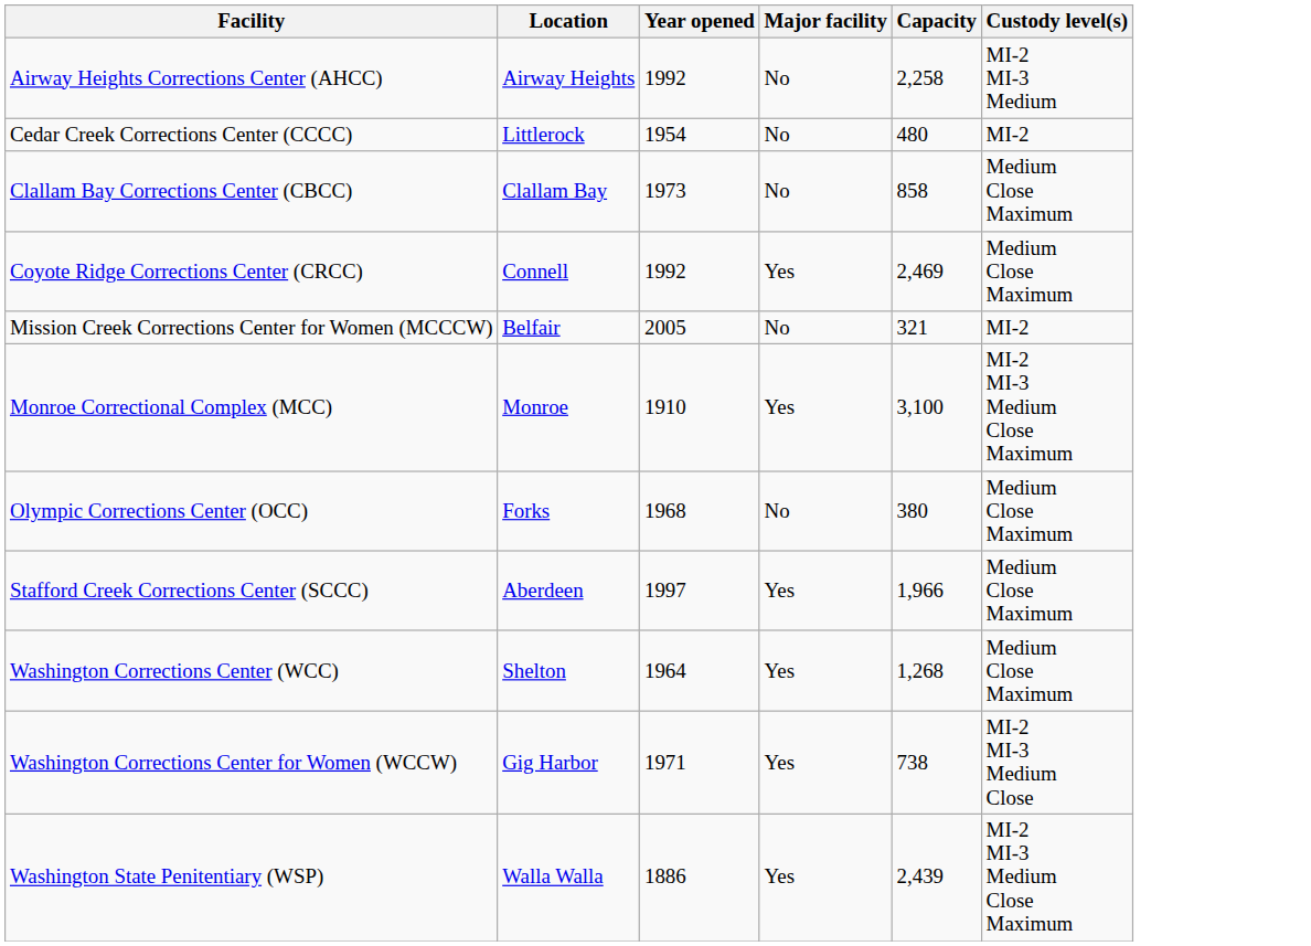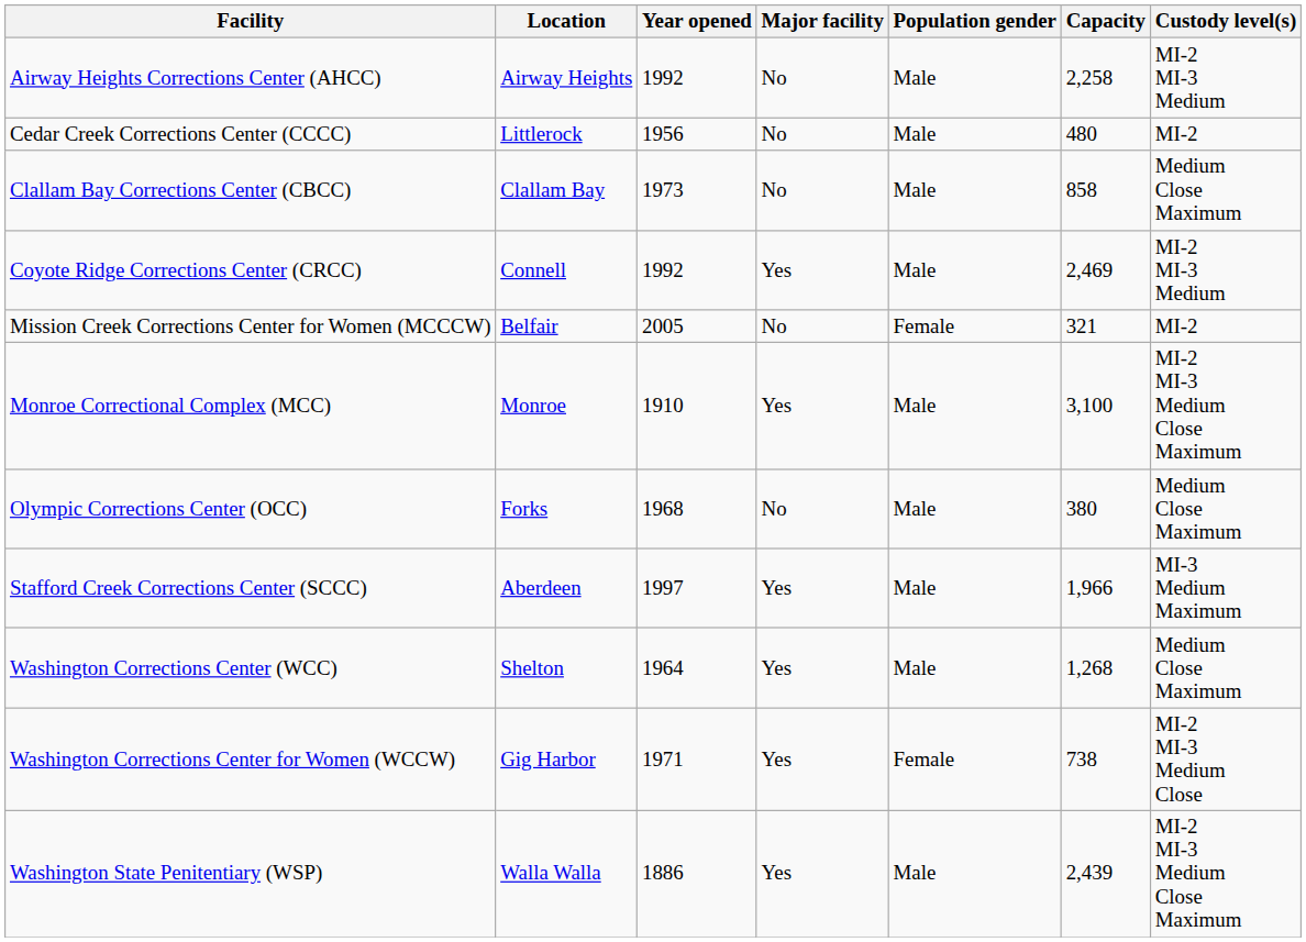+ column: Population gender | Male | Male | Male | Male | Female | Male | Male | Male | Male | Female | Male
Cedar Creek Corrections Center (CCCC) | Year opened: 1954 -> 1956
Coyote Ridge Corrections Center (CRCC) | Custody level(s): Medium Close Maximum -> MI-2 MI-3 Medium
Stafford Creek Corrections Center (SCCC) | Custody level(s): Medium Close Maximum -> MI-3 Medium Maximum
